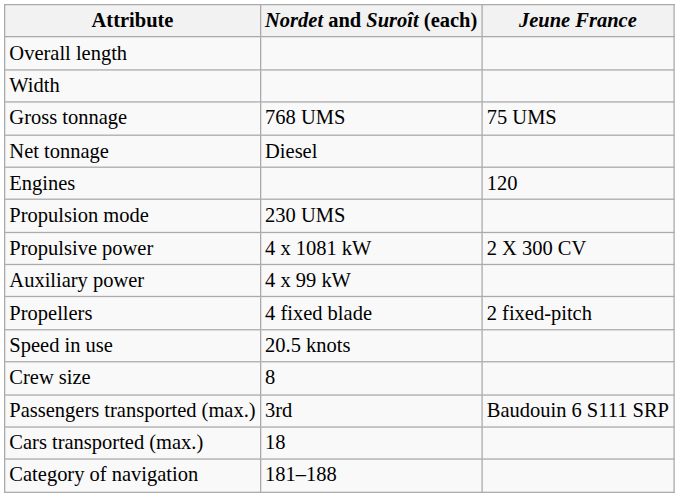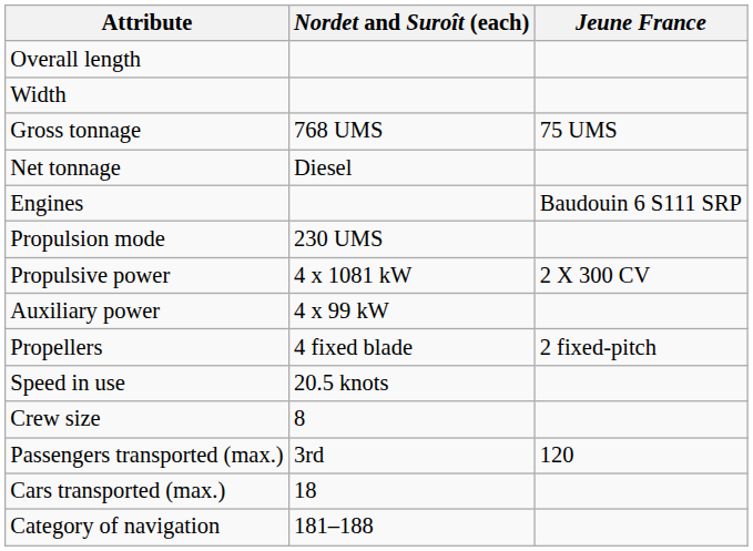Engines | Jeune France: 120 -> Baudouin 6 S111 SRP
Passengers transported (max.) | Jeune France: Baudouin 6 S111 SRP -> 120
